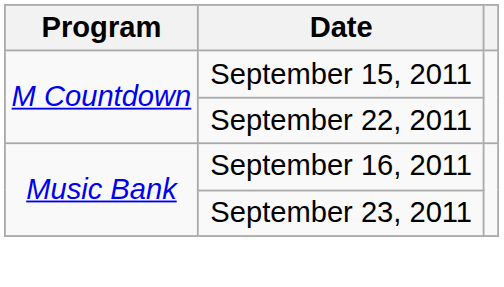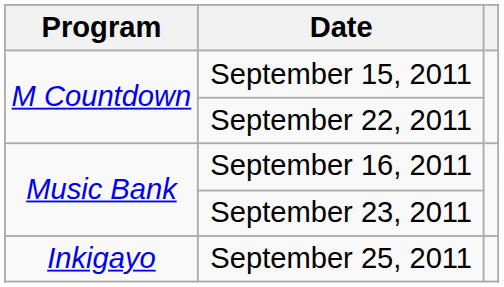+ row: Inkigayo | September 25, 2011
